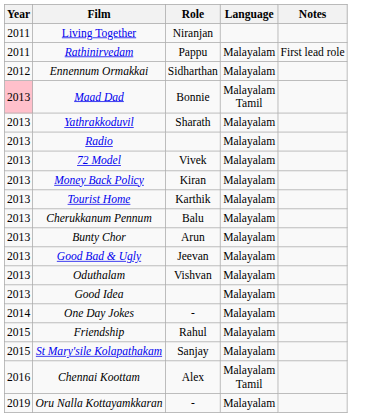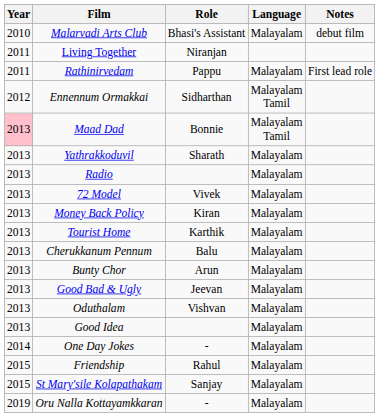+ row: 2010 | Malarvadi Arts Club | Bhasi's Assistant | Malayalam | debut film
Ennennum Ormakkai | Language: Malayalam -> Malayalam Tamil
- row: 2016 | Chennai Koottam | Alex | Malayalam Tamil
